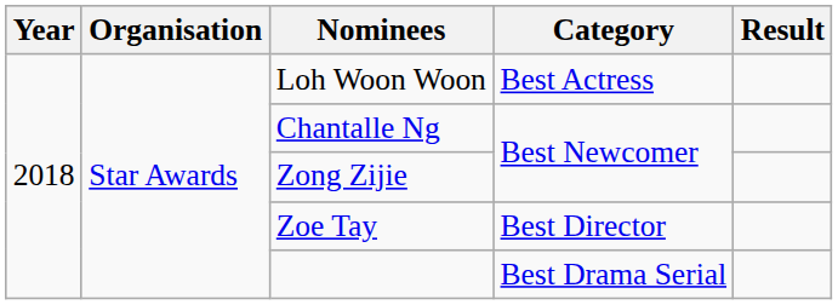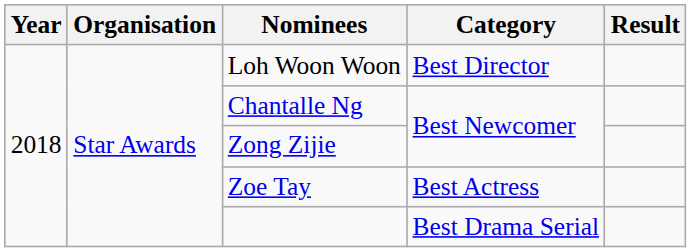Loh Woon Woon | Category: Best Actress -> Best Director
Zoe Tay | Category: Best Director -> Best Actress
